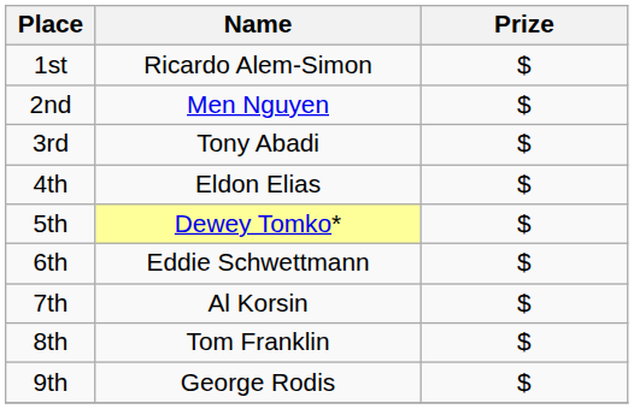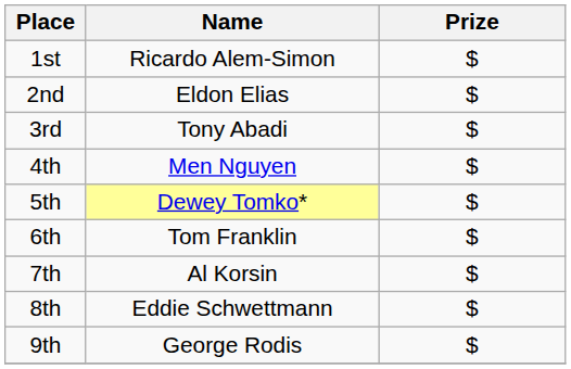2nd | Name: Men Nguyen -> Eldon Elias
4th | Name: Eldon Elias -> Men Nguyen
6th | Name: Eddie Schwettmann -> Tom Franklin
8th | Name: Tom Franklin -> Eddie Schwettmann
